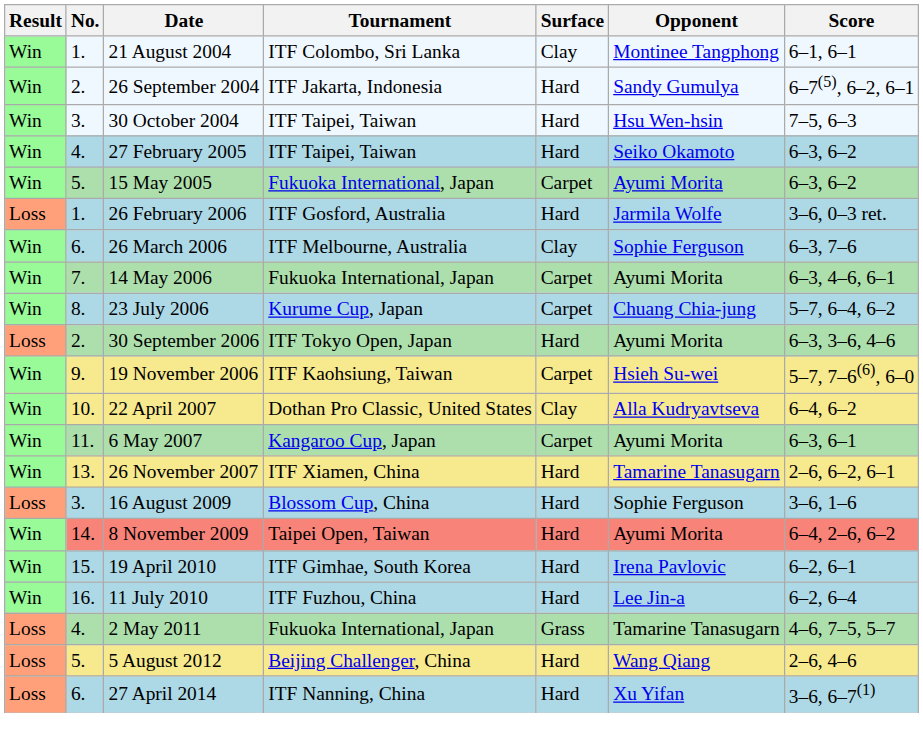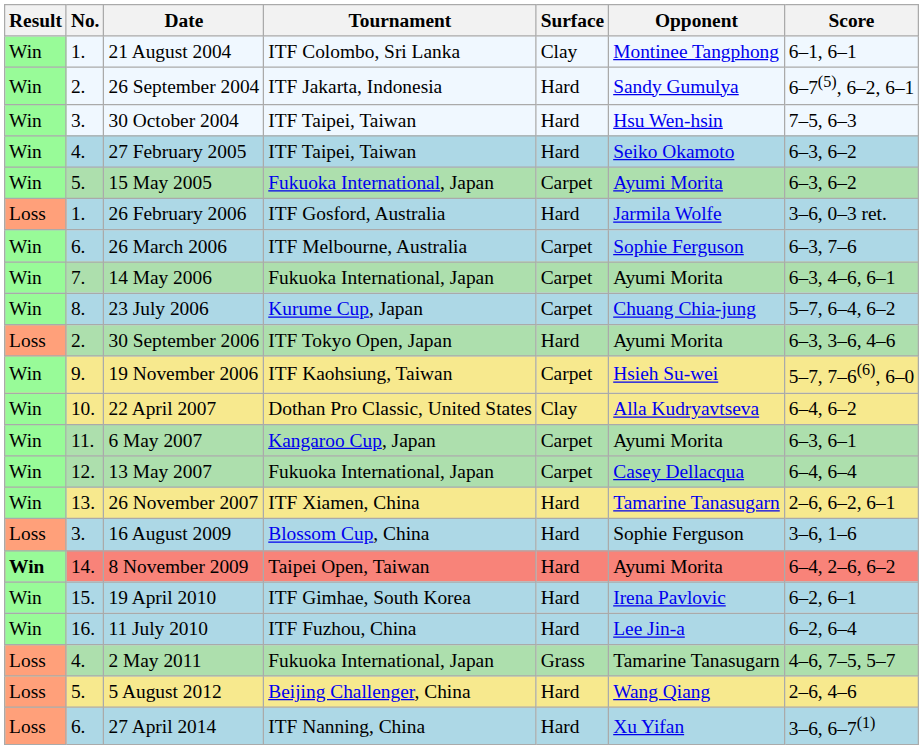26 March 2006 | Surface: Clay -> Carpet
+ row: Win | 12. | 13 May 2007 | Fukuoka International, Japan | Carpet | Casey Dellacqua | 6–4, 6–4
8 November 2009 | Result: normal -> bold
